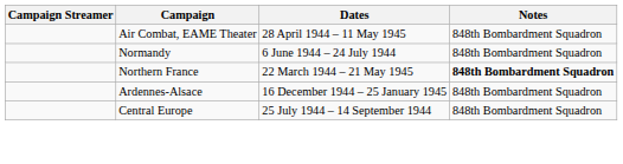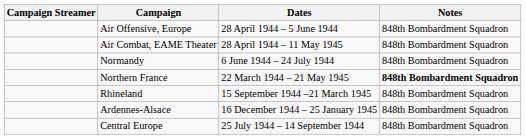+ row: Air Offensive, Europe | 28 April 1944 – 5 June 1944 | 848th Bombardment Squadron
+ row: Rhineland | 15 September 1944 –21 March 1945 | 848th Bombardment Squadron
